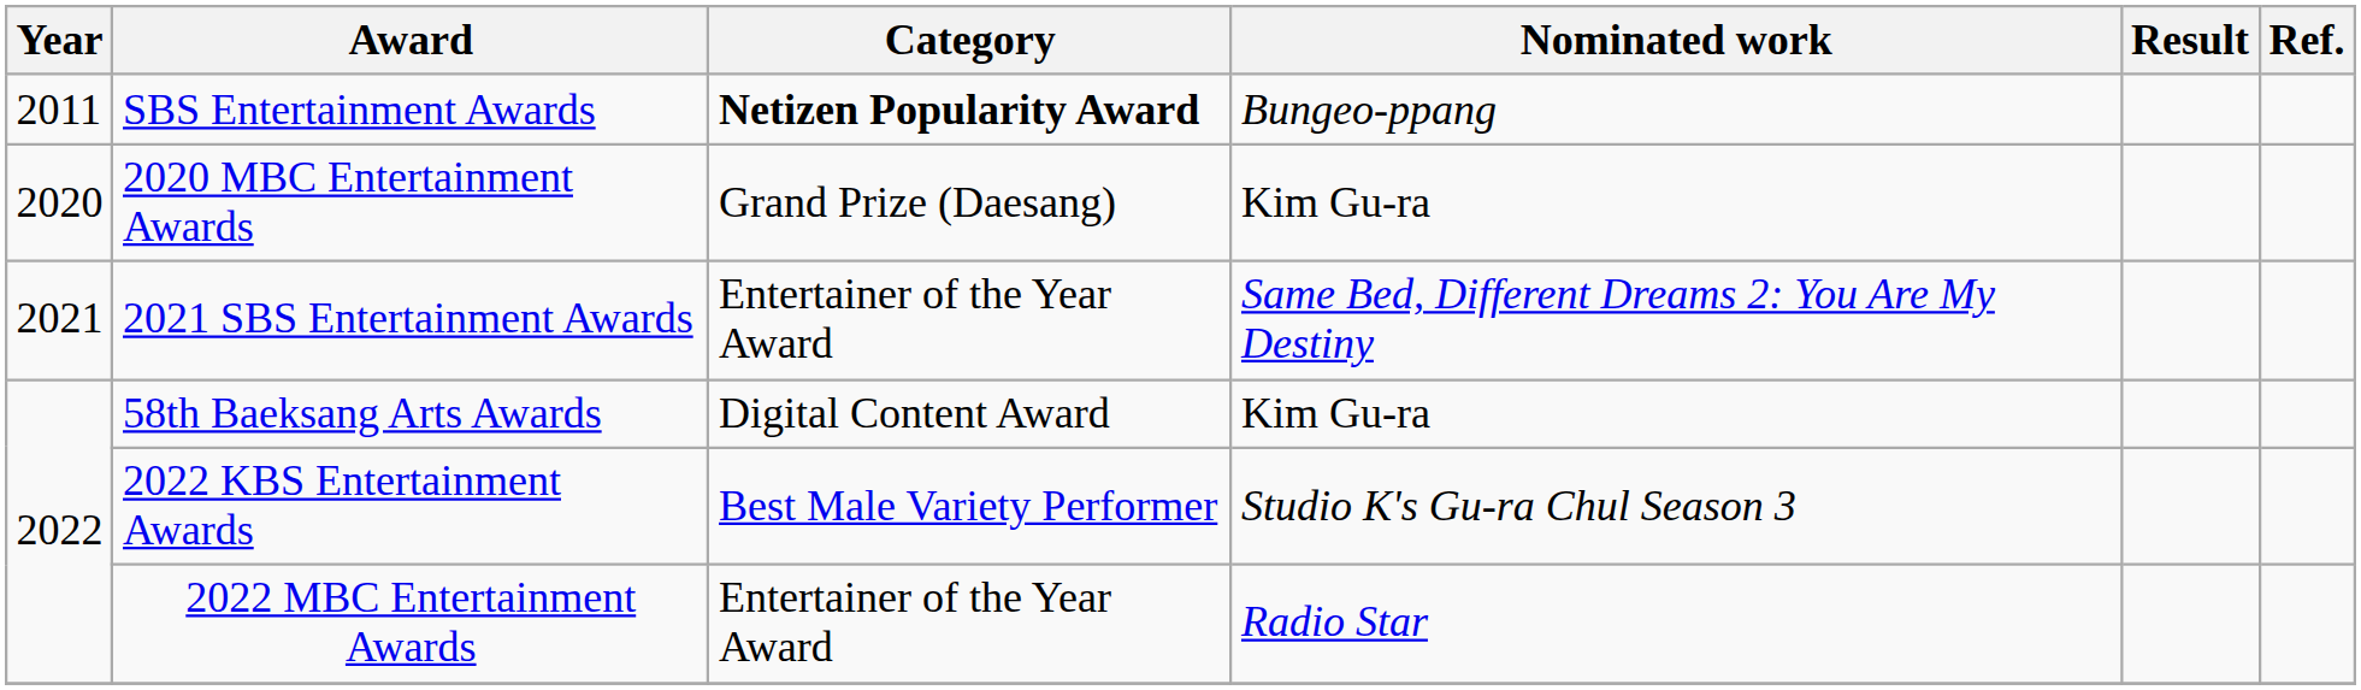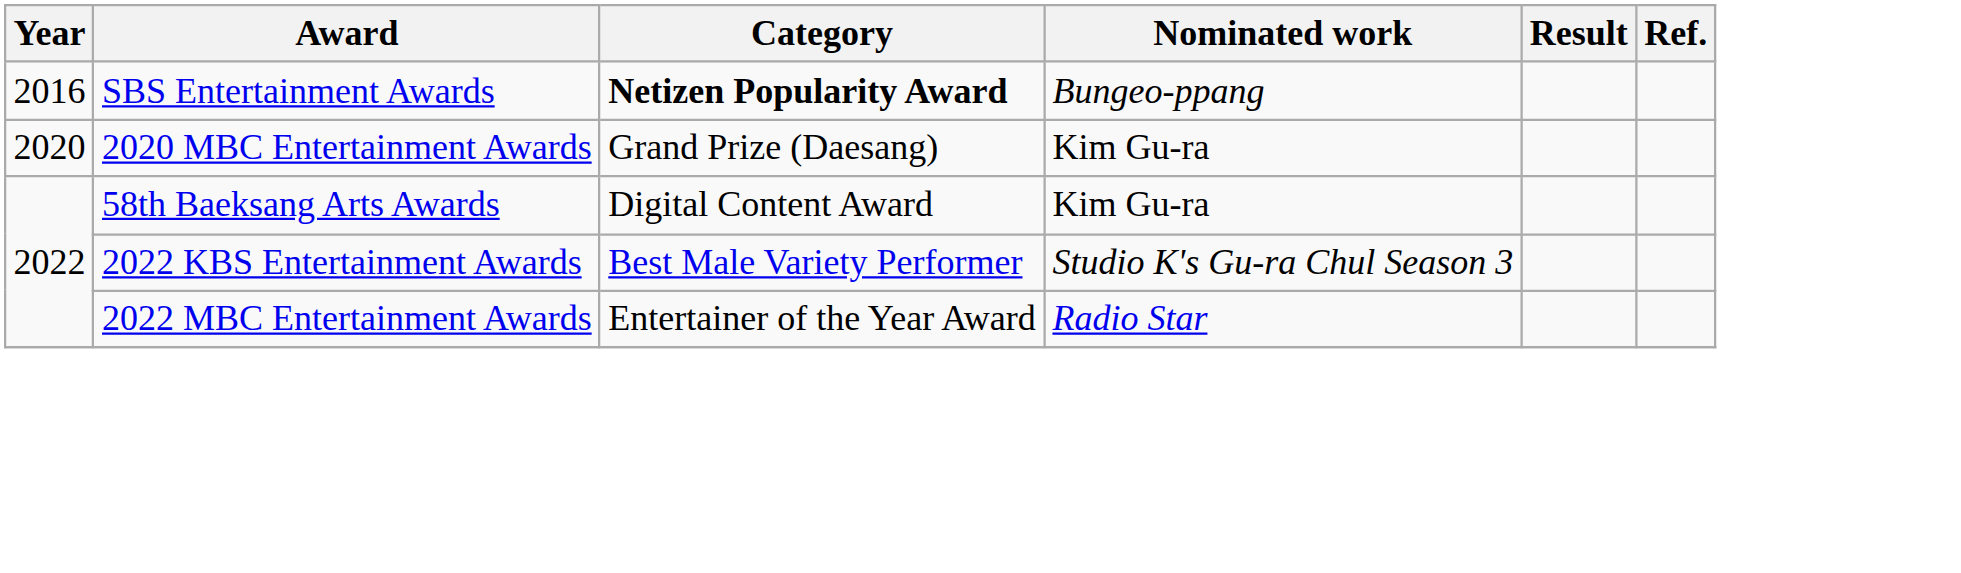SBS Entertainment Awards | Year: 2011 -> 2016
- row: 2021 | 2021 SBS Entertainment Awards | Entertainer of the Year Award | Same Bed, Different Dreams 2: You Are My Destiny
